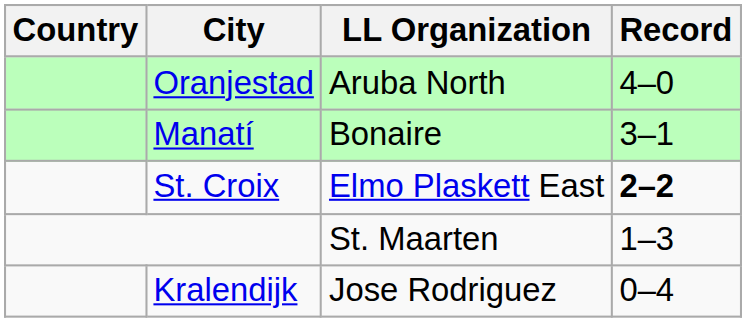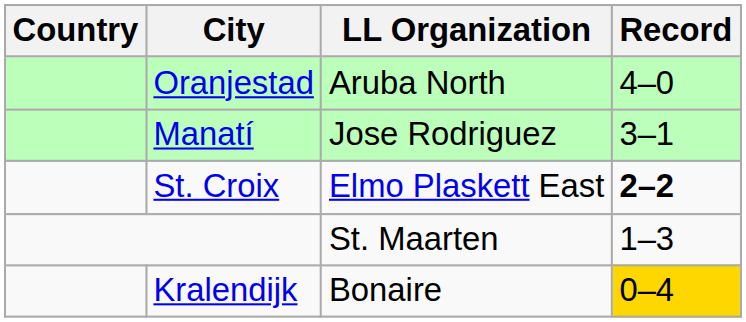Manatí | LL Organization: Bonaire -> Jose Rodriguez
Kralendijk | LL Organization: Jose Rodriguez -> Bonaire
Kralendijk | Record: no background -> gold background
